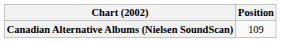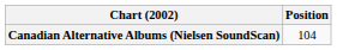Canadian Alternative Albums (Nielsen SoundScan) | Position: 109 -> 104
